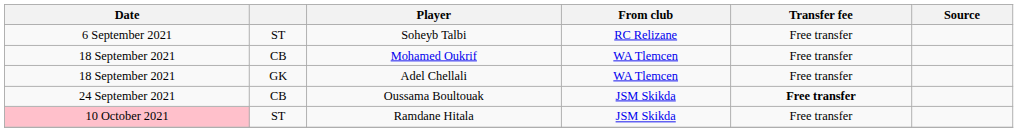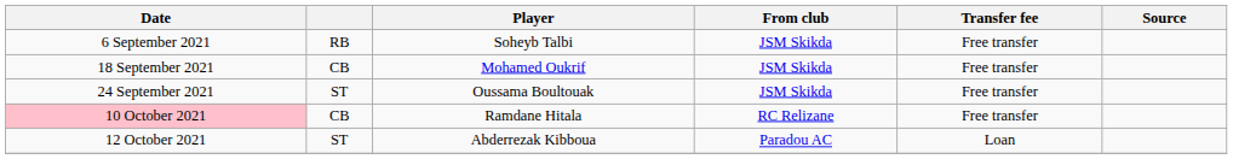Soheyb Talbi | column 2: ST -> RB
Soheyb Talbi | From club: RC Relizane -> JSM Skikda
Mohamed Oukrif | From club: WA Tlemcen -> JSM Skikda
- row: 18 September 2021 | GK | Adel Chellali | WA Tlemcen | Free transfer
Oussama Boultouak | column 2: CB -> ST
Oussama Boultouak | Transfer fee: bold -> normal
Ramdane Hitala | column 2: ST -> CB
Ramdane Hitala | From club: JSM Skikda -> RC Relizane
+ row: 12 October 2021 | ST | Abderrezak Kibboua | Paradou AC | Loan
